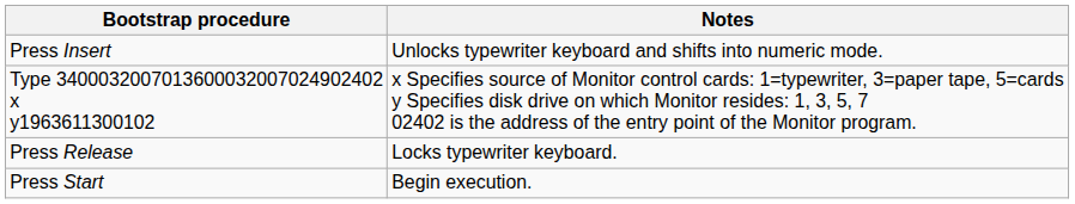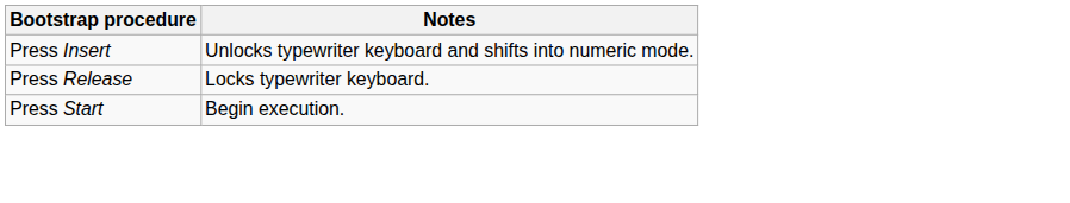- row: Type 3400032007013600032007024902402 x y1963611300102 | x Specifies source of Monitor control cards: 1=typewriter, 3=paper tape, 5=cards y Specifies disk drive on which Monitor resides: 1, 3, 5, 7 02402 is the address of the entry point of the Monitor program.
